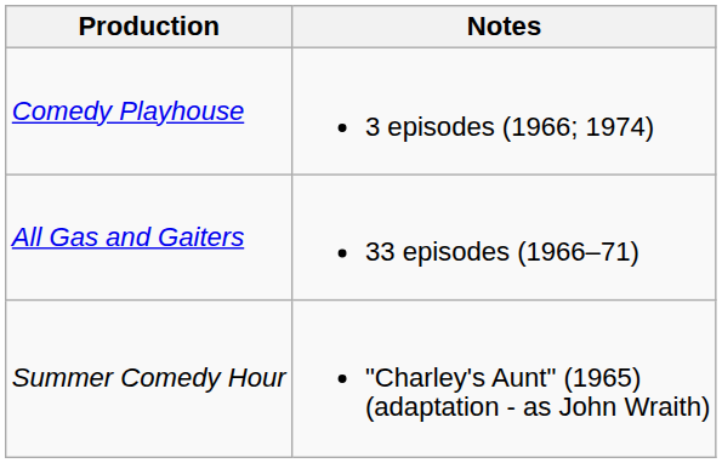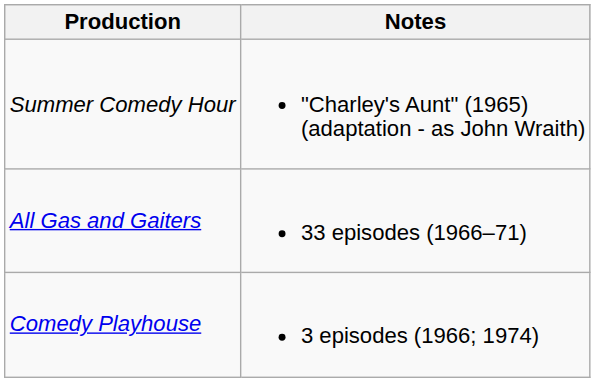rows swapped: Summer Comedy Hour <-> Comedy Playhouse
